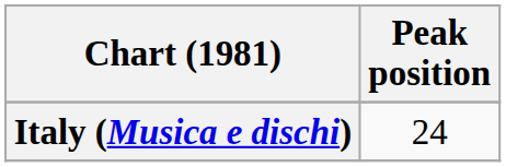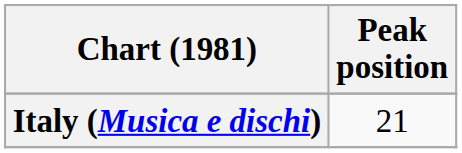Italy (Musica e dischi) | Peak position: 24 -> 21
